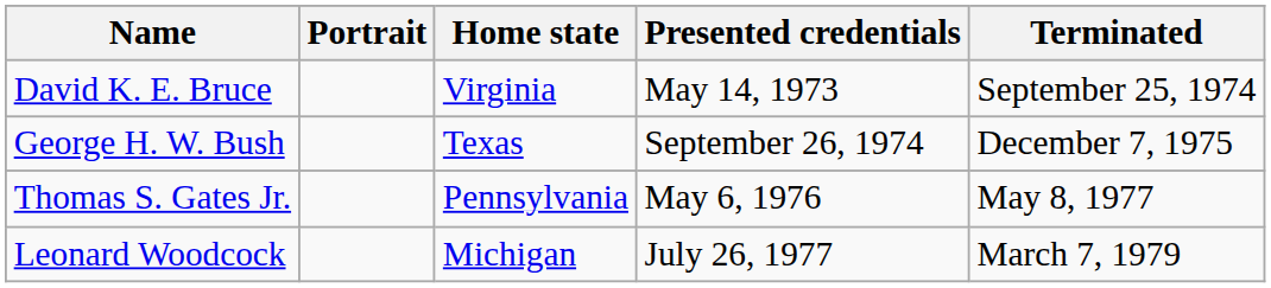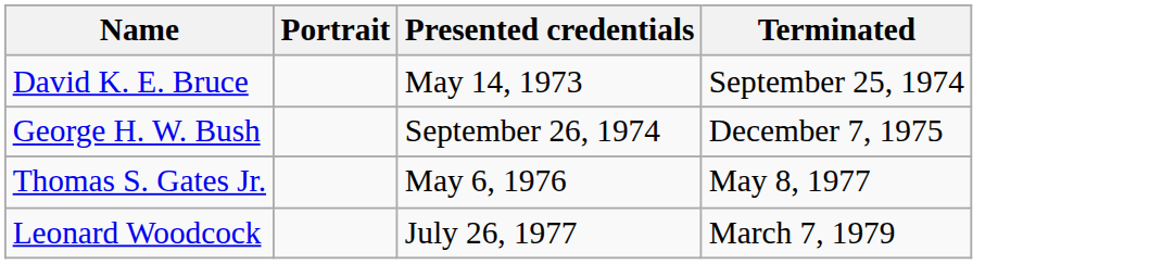- column: Home state | Virginia | Texas | Pennsylvania | Michigan
